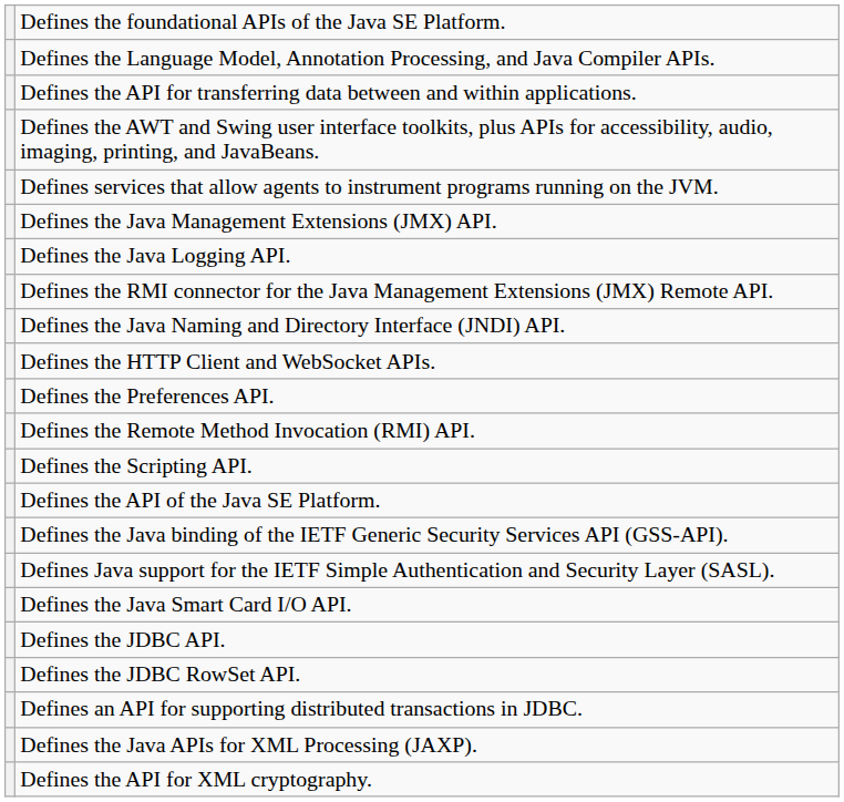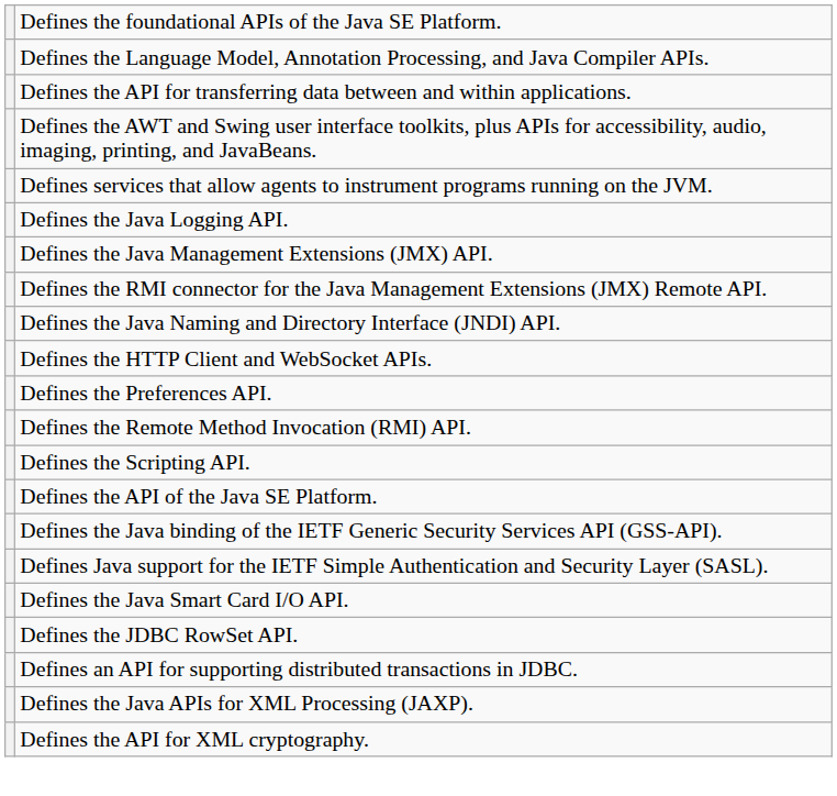rows swapped: Defines the Java Logging API. <-> Defines the Java Management Extensions (JMX) API.
- row: Defines the JDBC API.
